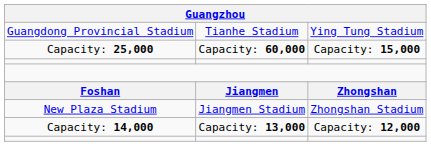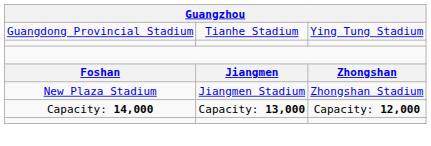- row: Capacity: 25,000 | Capacity: 60,000 | Capacity: 15,000
